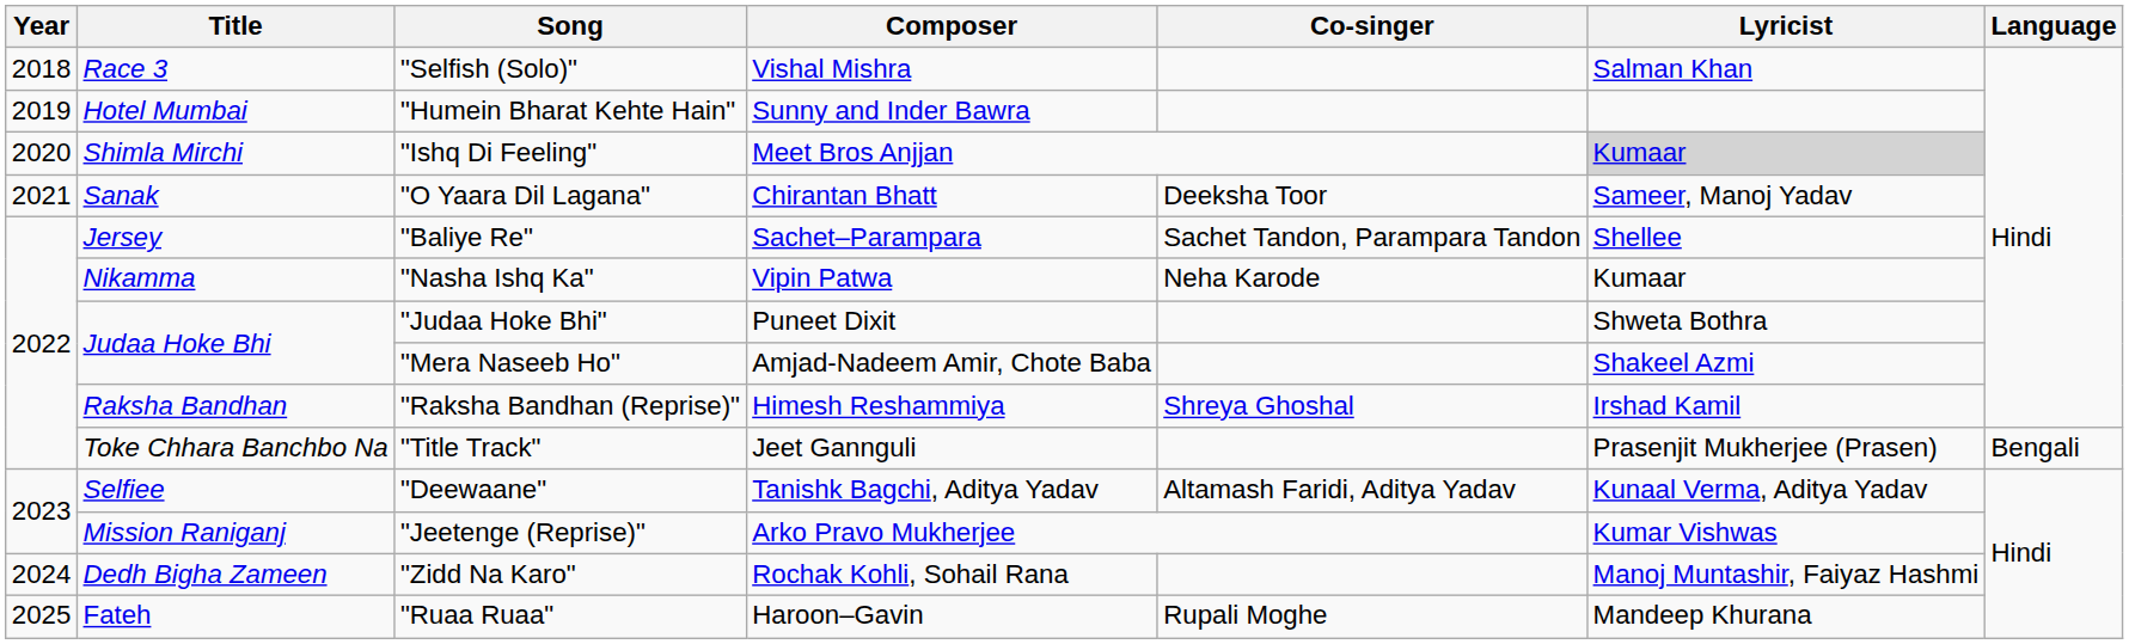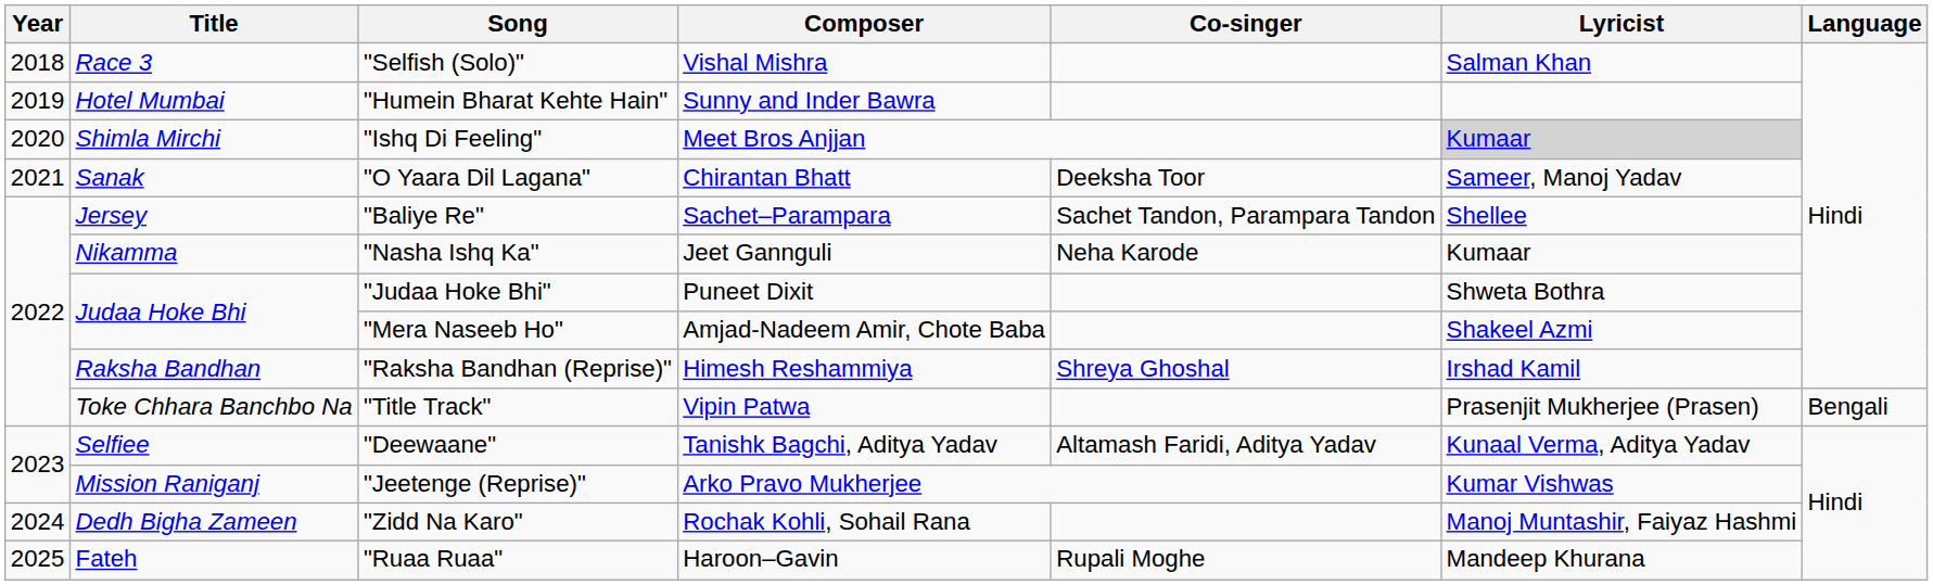"Nasha Ishq Ka" | Composer: Vipin Patwa -> Jeet Gannguli
"Title Track" | Composer: Jeet Gannguli -> Vipin Patwa
